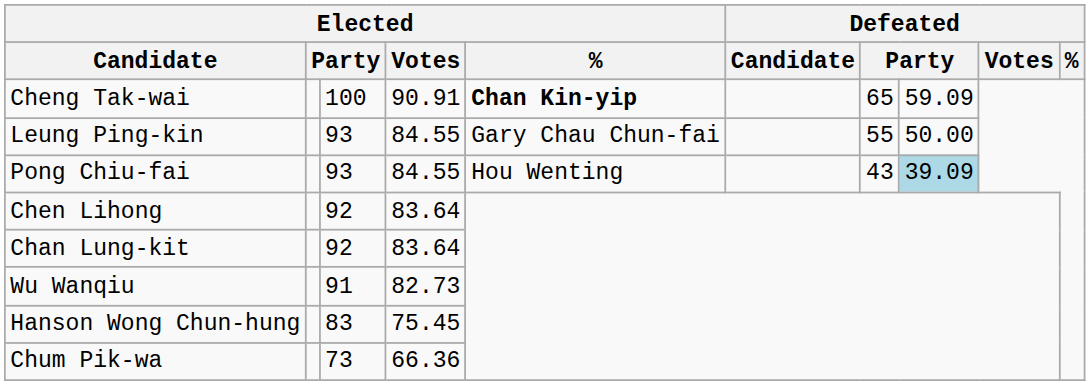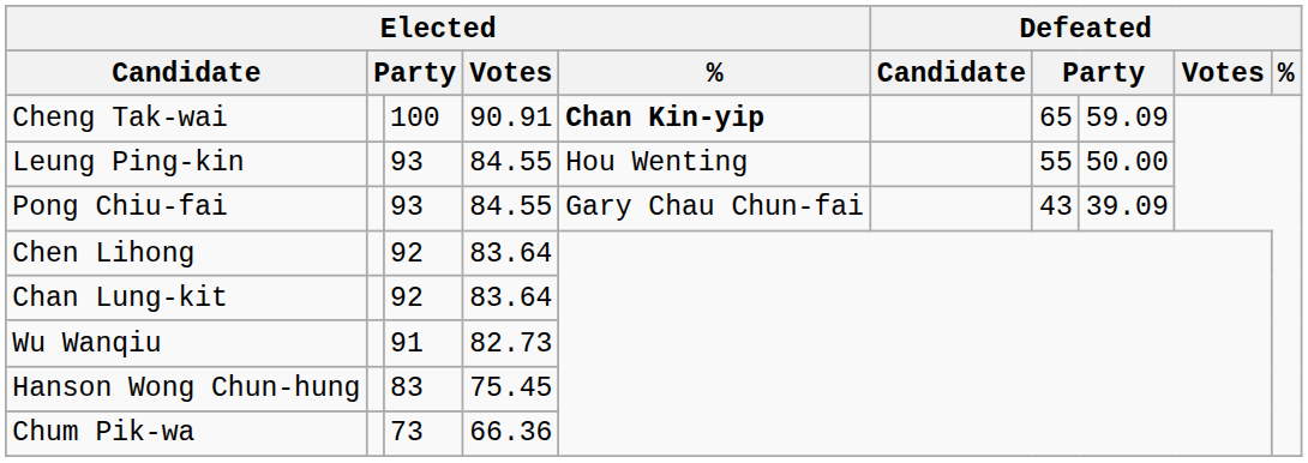Leung Ping-kin | Elected / %: Gary Chau Chun-fai -> Hou Wenting
Pong Chiu-fai | Elected / %: Hou Wenting -> Gary Chau Chun-fai
Pong Chiu-fai | column 8: lightblue background -> no background
